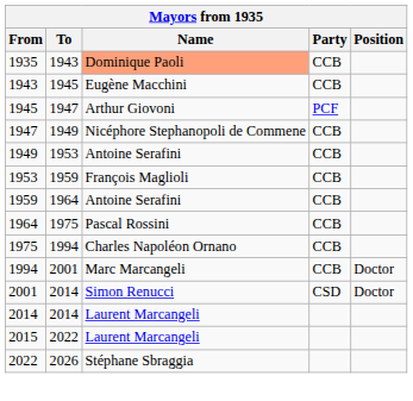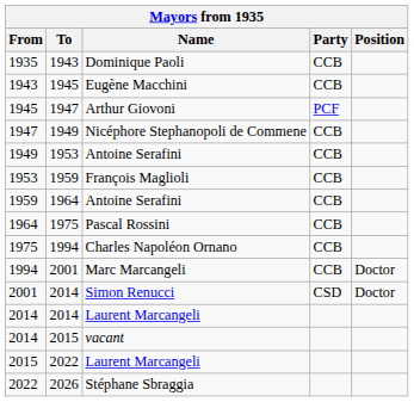1935 | Name: lightsalmon background -> no background
+ row: 2014 | 2015 | vacant
